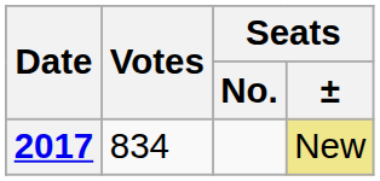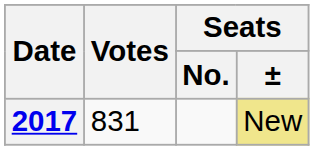2017 | Votes: 834 -> 831
